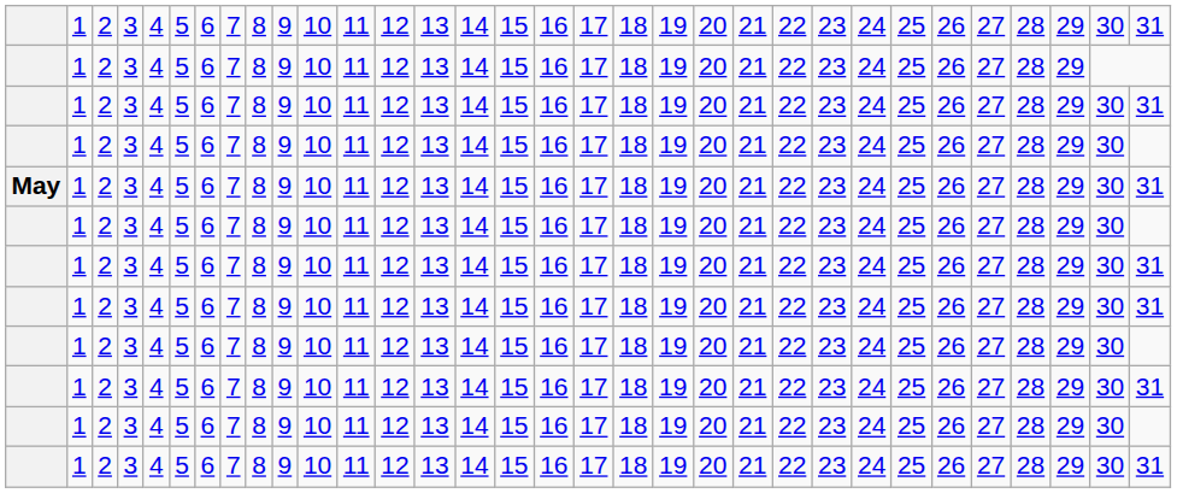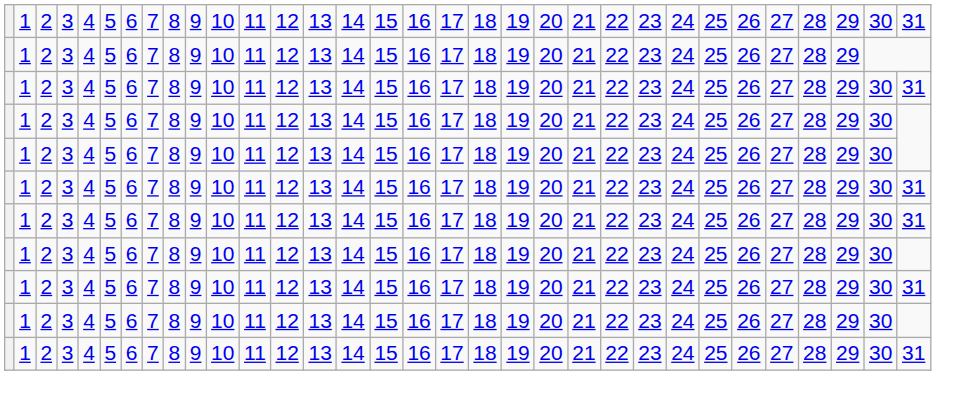- row: May | 1 | 2 | 3 | 4 | 5 | 6 | 7 | 8 | 9 | 10 | 11 | 12 | 13 | 14 | 15 | 16 | 17 | 18 | 19 | 20 | 21 | 22 | 23 | 24 | 25 | 26 | 27 | 28 | 29 | 30 | 31
